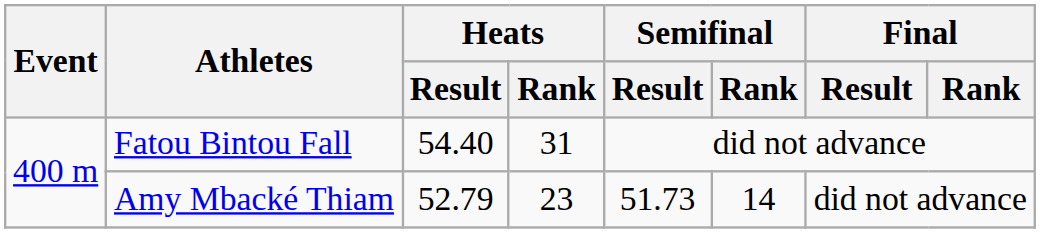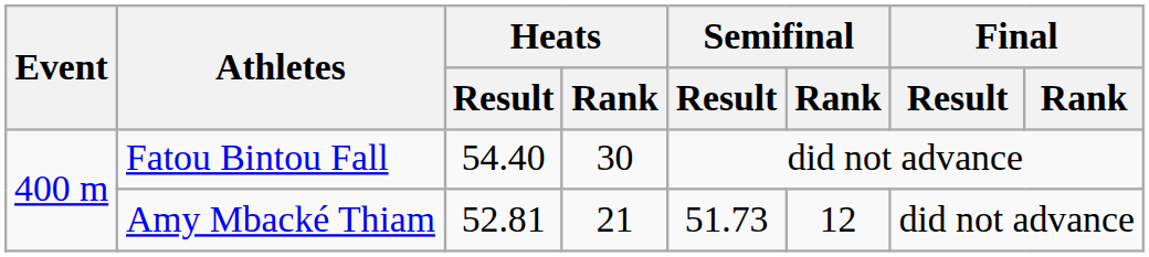Fatou Bintou Fall | Heats / Rank: 31 -> 30
Amy Mbacké Thiam | Heats / Result: 52.79 -> 52.81
Amy Mbacké Thiam | Heats / Rank: 23 -> 21
Amy Mbacké Thiam | Semifinal / Rank: 14 -> 12
